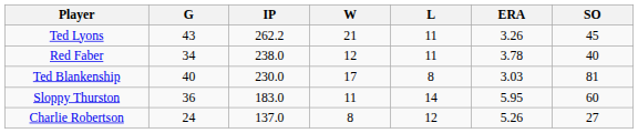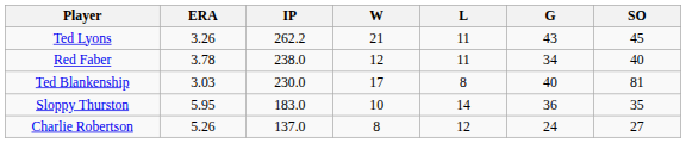columns swapped: G <-> ERA
Sloppy Thurston | W: 11 -> 10
Sloppy Thurston | SO: 60 -> 35
